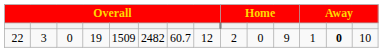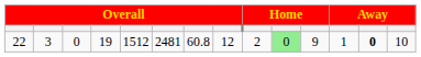22 | column 5: 1509 -> 1512
22 | column 6: 2482 -> 2481
22 | column 7: 60.7 -> 60.8
22 | column 10: no background -> lightgreen background
